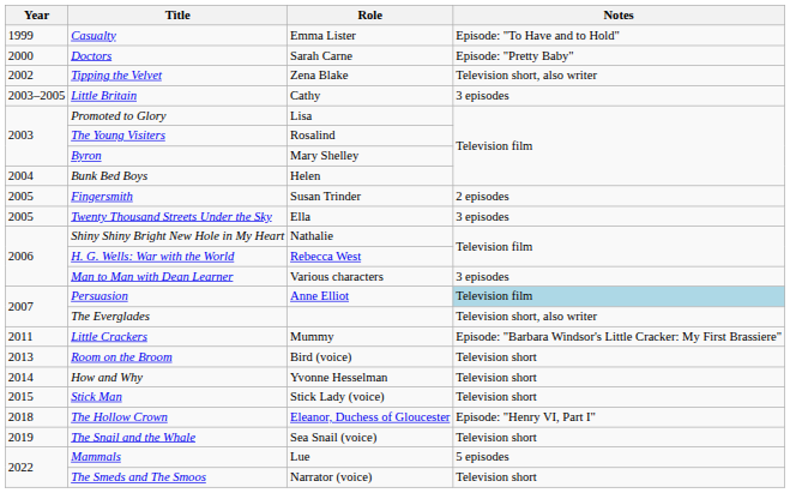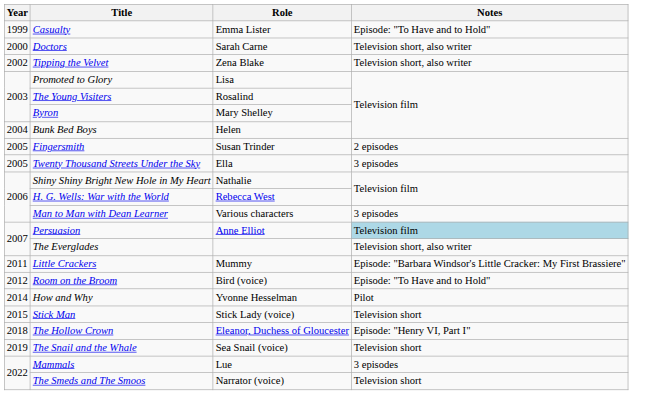Doctors | Notes: Episode: "Pretty Baby" -> Television short, also writer
- row: 2003–2005 | Little Britain | Cathy | 3 episodes
Room on the Broom | Year: 2013 -> 2012
Room on the Broom | Notes: Television short -> Episode: "To Have and to Hold"
How and Why | Notes: Television short -> Pilot
Mammals | Notes: 5 episodes -> 3 episodes
